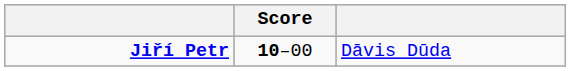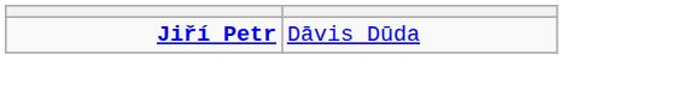- column: Score | 10–00
